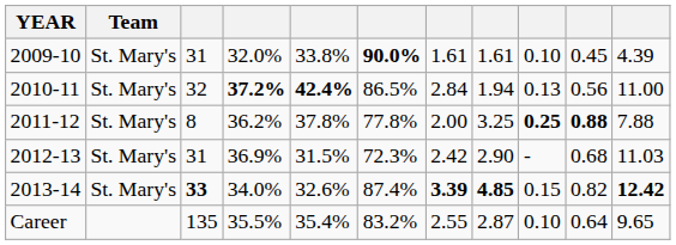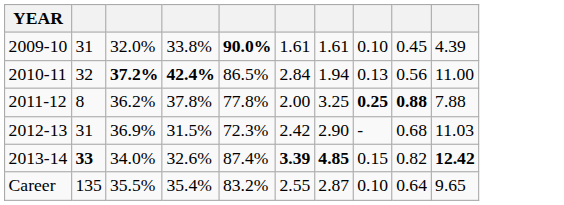- column: Team | St. Mary's | St. Mary's | St. Mary's | St. Mary's | St. Mary's
